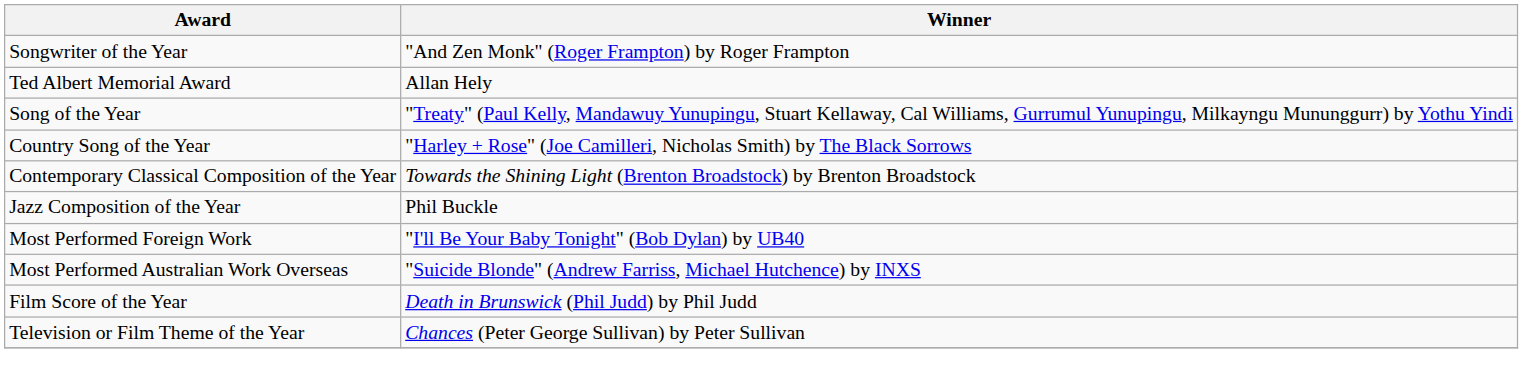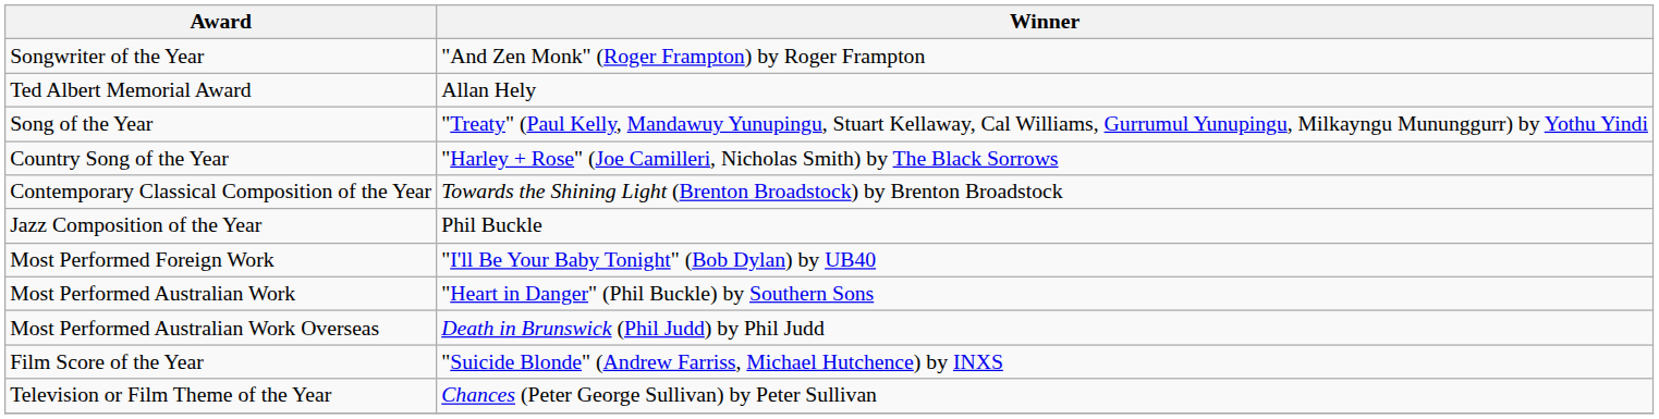+ row: Most Performed Australian Work | "Heart in Danger" (Phil Buckle) by Southern Sons
Most Performed Australian Work Overseas | Winner: "Suicide Blonde" (Andrew Farriss, Michael Hutchence) by INXS -> Death in Brunswick (Phil Judd) by Phil Judd
Film Score of the Year | Winner: Death in Brunswick (Phil Judd) by Phil Judd -> "Suicide Blonde" (Andrew Farriss, Michael Hutchence) by INXS
